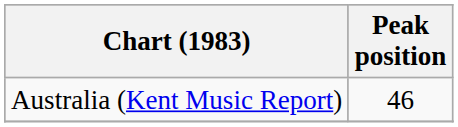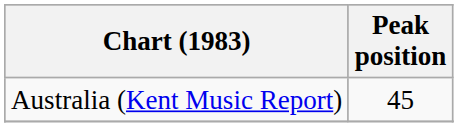Australia (Kent Music Report) | Peak position: 46 -> 45
